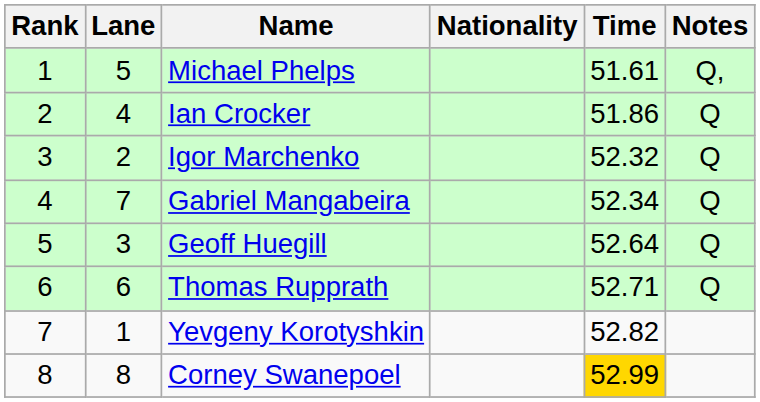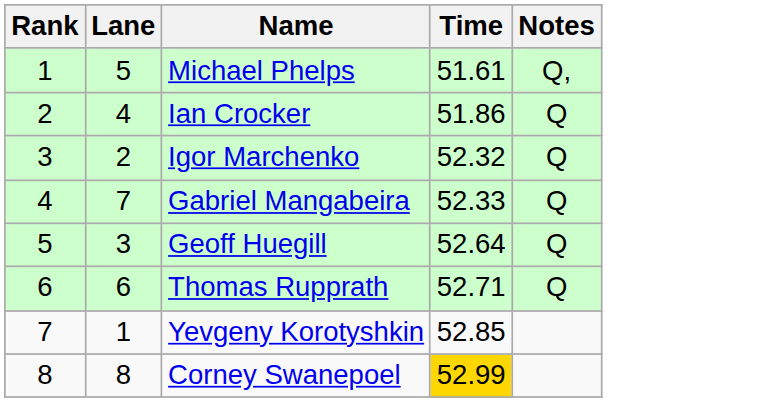- column: Nationality
Gabriel Mangabeira | Time: 52.34 -> 52.33
Yevgeny Korotyshkin | Time: 52.82 -> 52.85
